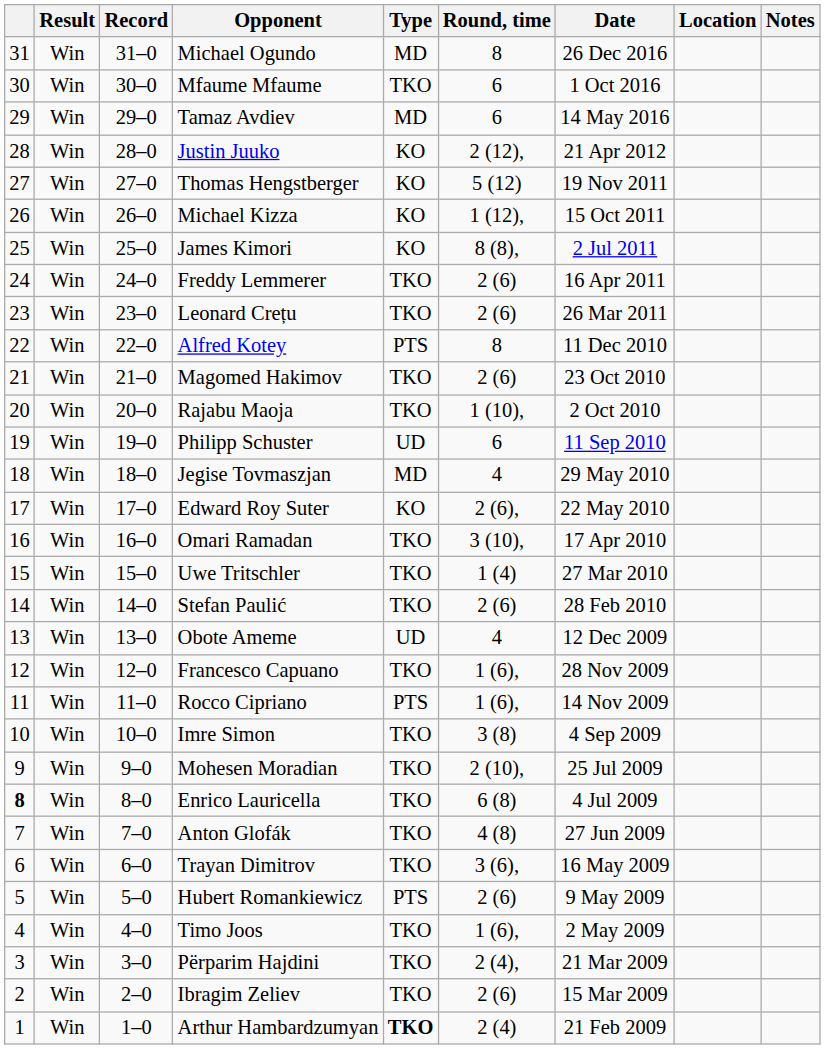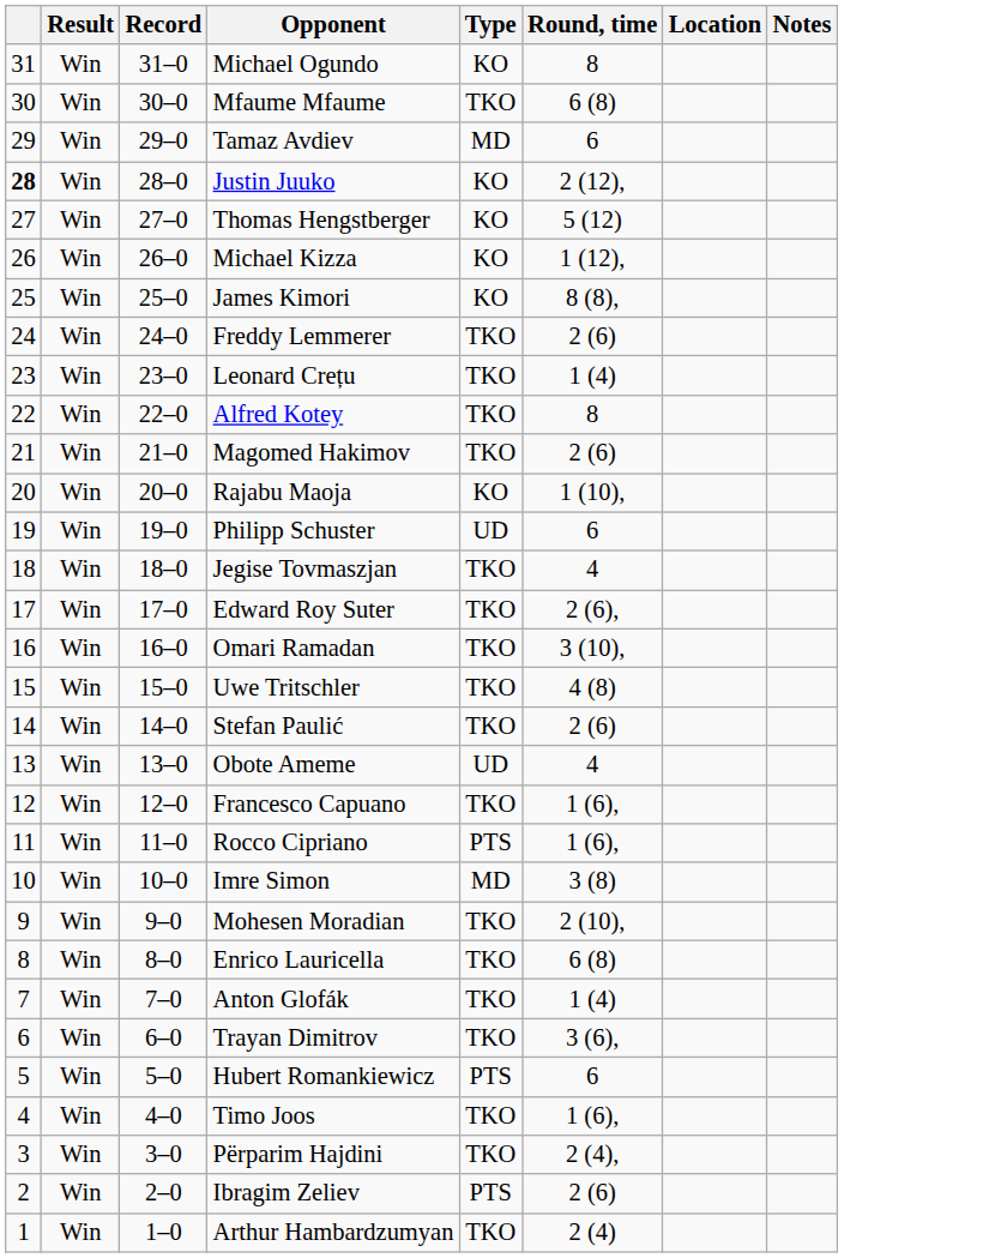- column: Date | 26 Dec 2016 | 1 Oct 2016 | 14 May 2016 | 21 Apr 2012 | 19 Nov 2011 | 15 Oct 2011 | 2 Jul 2011 | 16 Apr 2011 | 26 Mar 2011 | 11 Dec 2010 | 23 Oct 2010 | 2 Oct 2010 | 11 Sep 2010 | 29 May 2010 | 22 May 2010 | 17 Apr 2010 | 27 Mar 2010 | 28 Feb 2010 | 12 Dec 2009 | 28 Nov 2009 | 14 Nov 2009 | 4 Sep 2009 | 25 Jul 2009 | 4 Jul 2009 | 27 Jun 2009 | 16 May 2009 | 9 May 2009 | 2 May 2009 | 21 Mar 2009 | 15 Mar 2009 | 21 Feb 2009
Michael Ogundo | Type: MD -> KO
Mfaume Mfaume | Round, time: 6 -> 6 (8)
Justin Juuko | column 1: normal -> bold
Leonard Crețu | Round, time: 2 (6) -> 1 (4)
Alfred Kotey | Type: PTS -> TKO
Rajabu Maoja | Type: TKO -> KO
Jegise Tovmaszjan | Type: MD -> TKO
Edward Roy Suter | Type: KO -> TKO
Uwe Tritschler | Round, time: 1 (4) -> 4 (8)
Imre Simon | Type: TKO -> MD
Enrico Lauricella | column 1: bold -> normal
Anton Glofák | Round, time: 4 (8) -> 1 (4)
Hubert Romankiewicz | Round, time: 2 (6) -> 6
Ibragim Zeliev | Type: TKO -> PTS
Arthur Hambardzumyan | Type: bold -> normal
